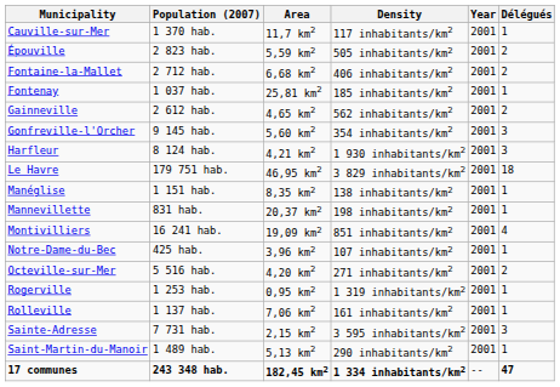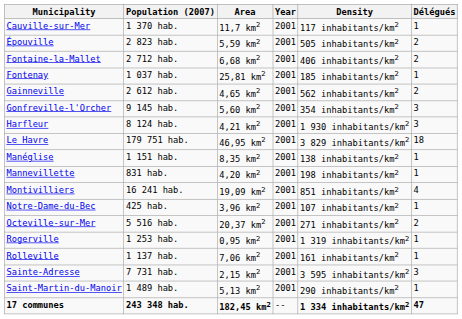columns swapped: Density <-> Year
Mannevillette | Area: 20,37 km2 -> 4,20 km2
Octeville-sur-Mer | Area: 4,20 km2 -> 20,37 km2
